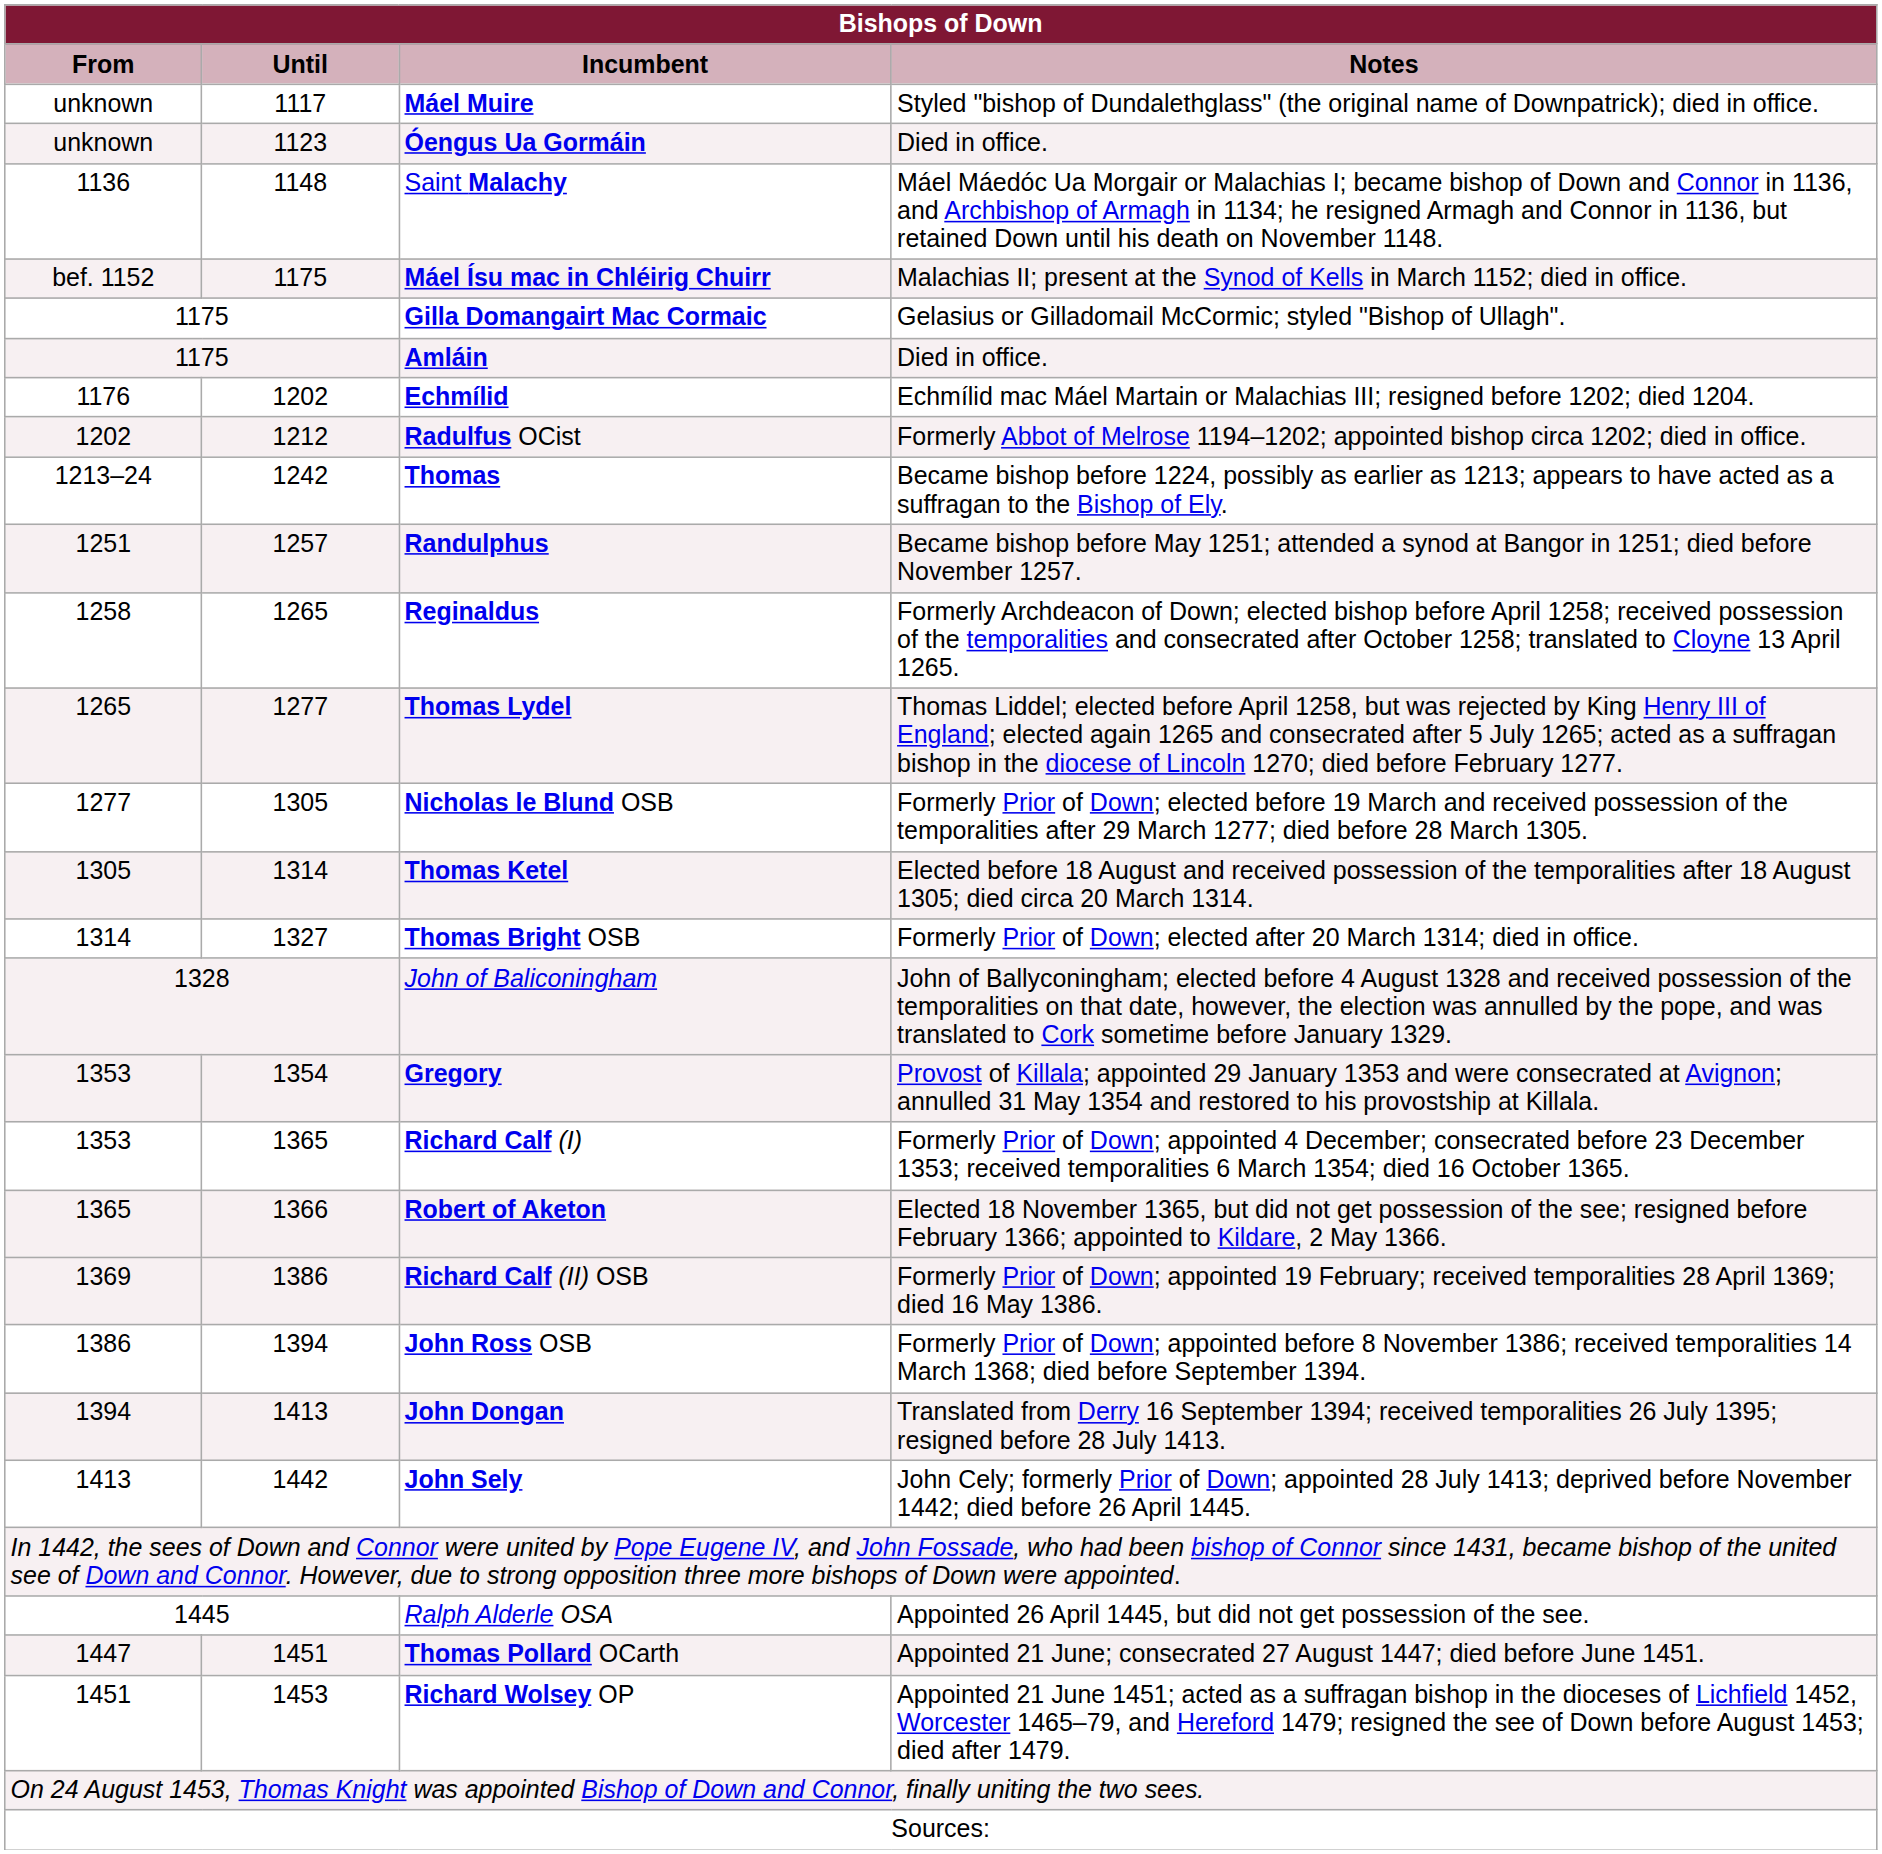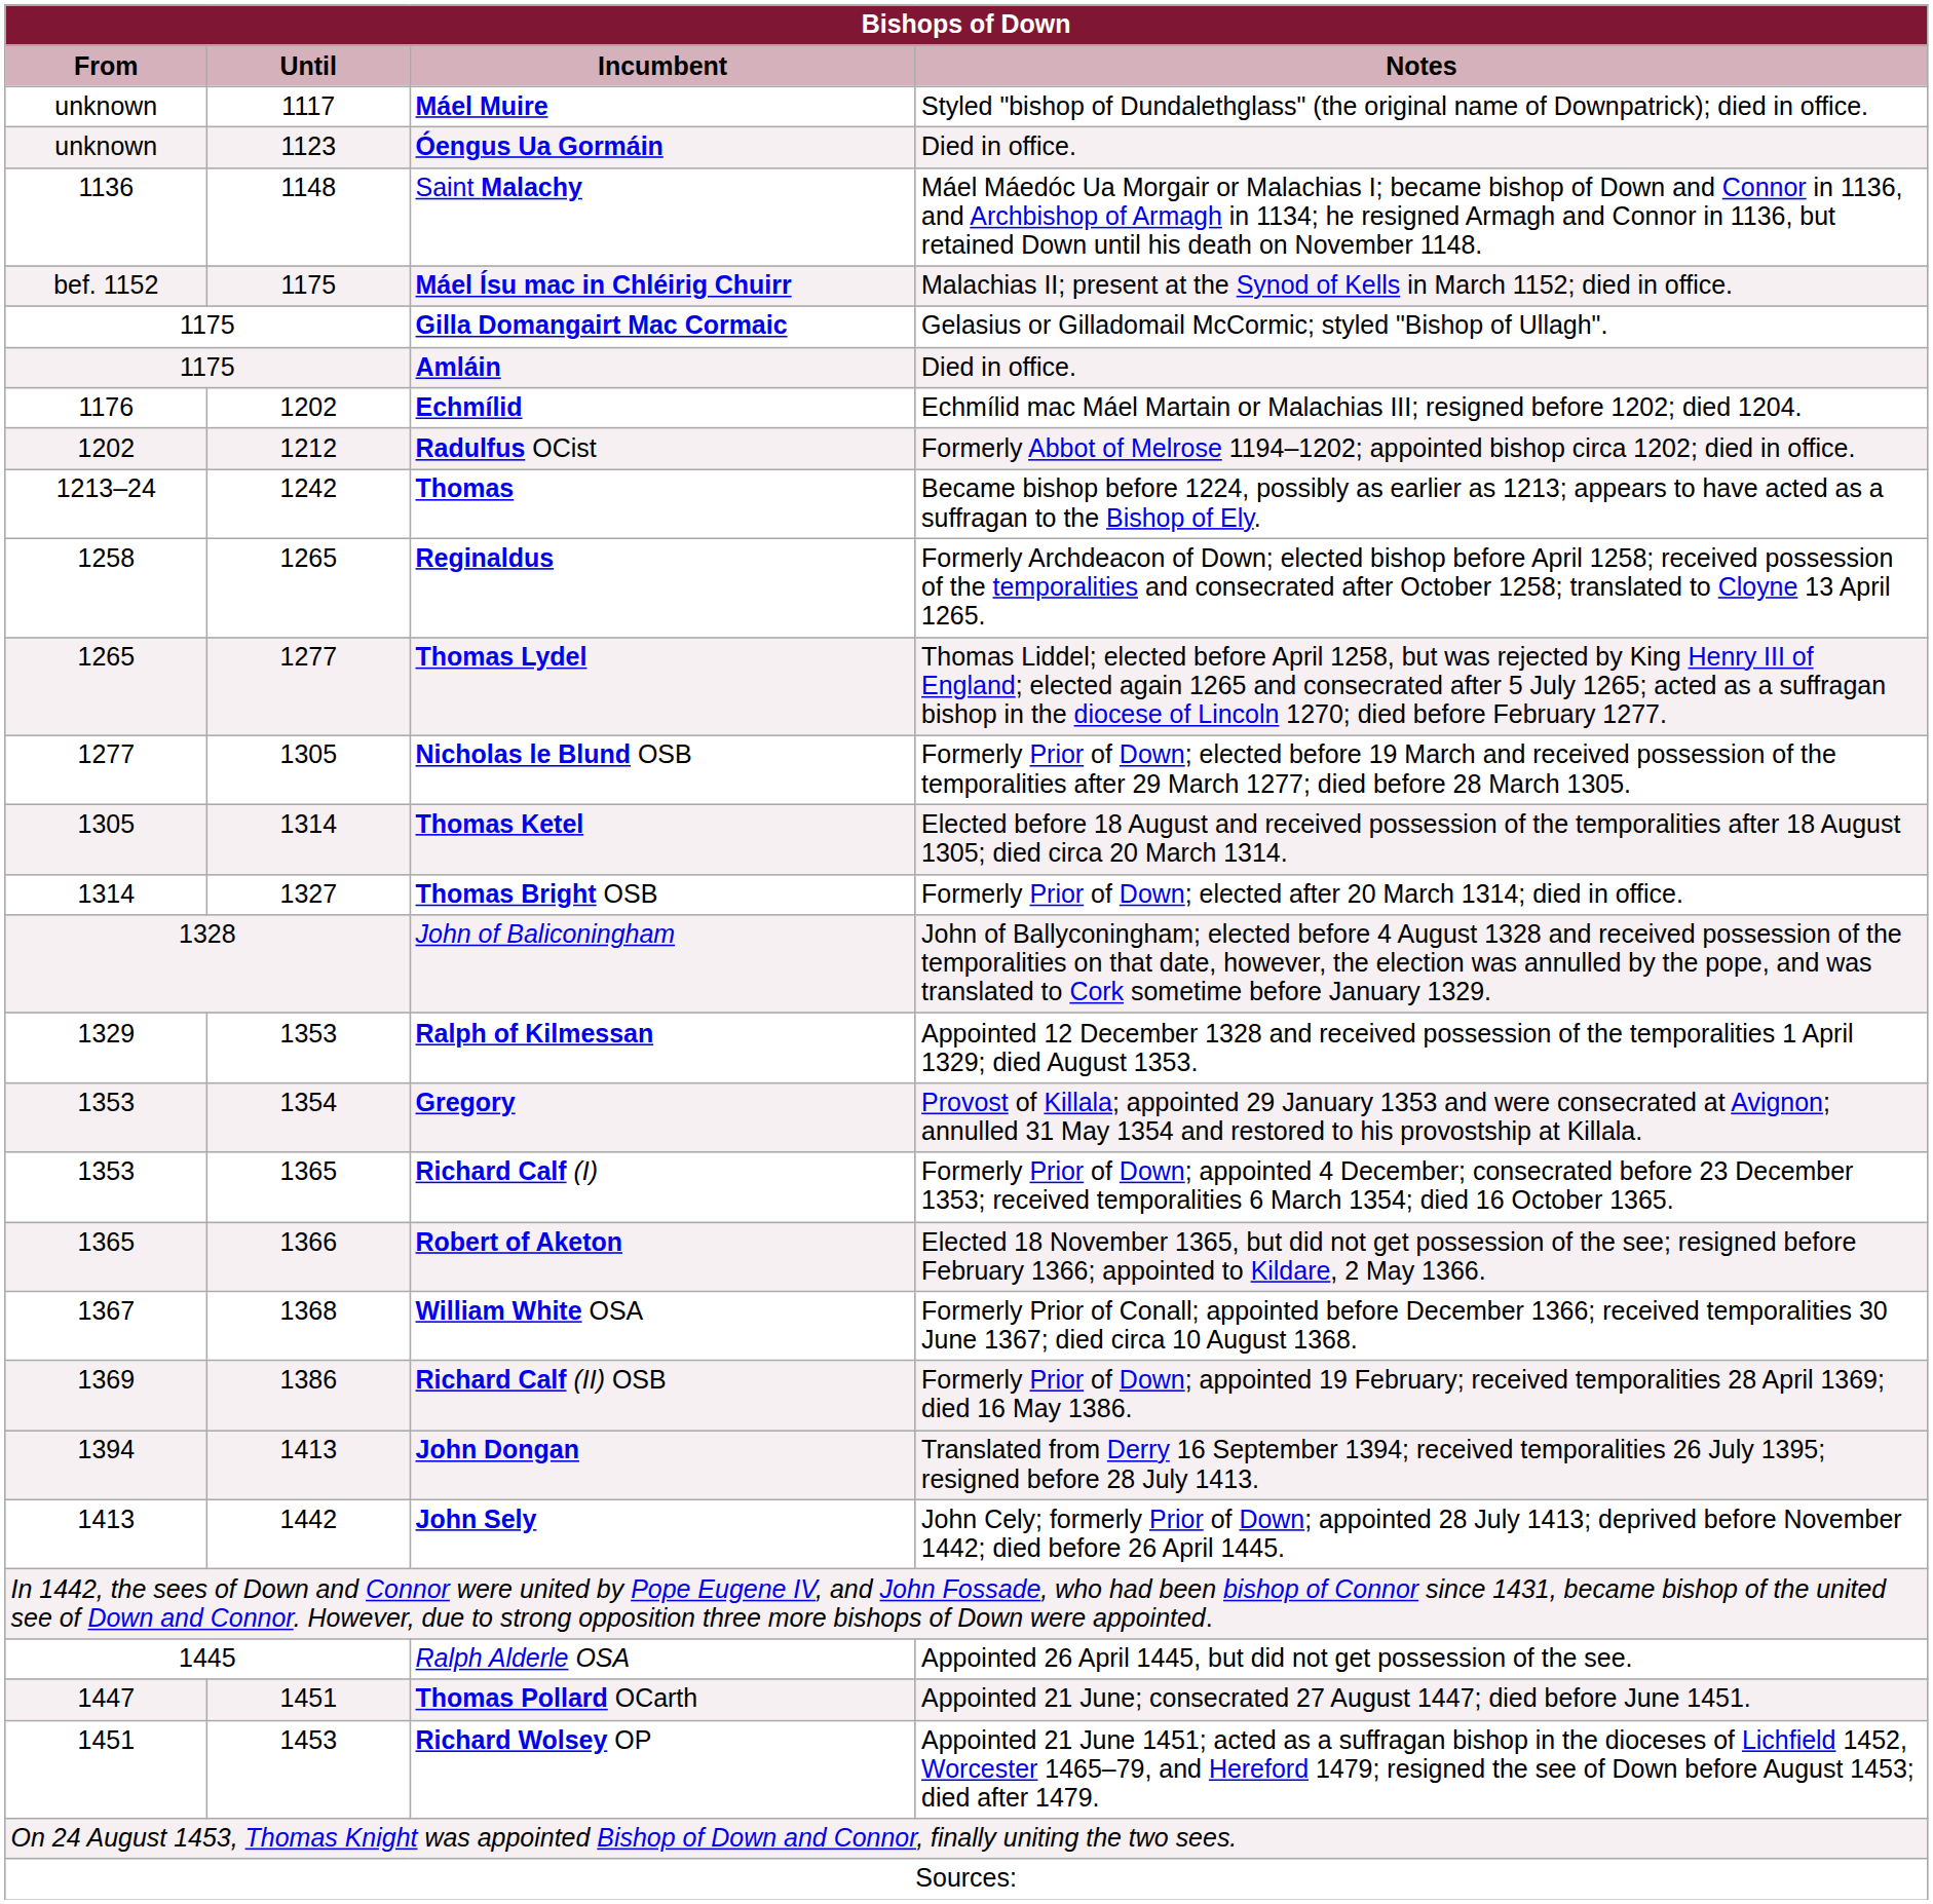- row: 1251 | 1257 | Randulphus | Became bishop before May 1251; attended a synod at Bangor in 1251; died before November 1257.
+ row: 1329 | 1353 | Ralph of Kilmessan | Appointed 12 December 1328 and received possession of the temporalities 1 April 1329; died August 1353.
+ row: 1367 | 1368 | William White OSA | Formerly Prior of Conall; appointed before December 1366; received temporalities 30 June 1367; died circa 10 August 1368.
- row: 1386 | 1394 | John Ross OSB | Formerly Prior of Down; appointed before 8 November 1386; received temporalities 14 March 1368; died before September 1394.
